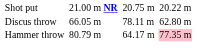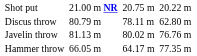Discus throw | column 3: 66.05 m -> 80.79 m
+ row: Javelin throw | 81.13 m | 80.02 m | 76.76 m
Hammer throw | column 3: 80.79 m -> 66.05 m
Hammer throw | column 7: pink background -> no background
